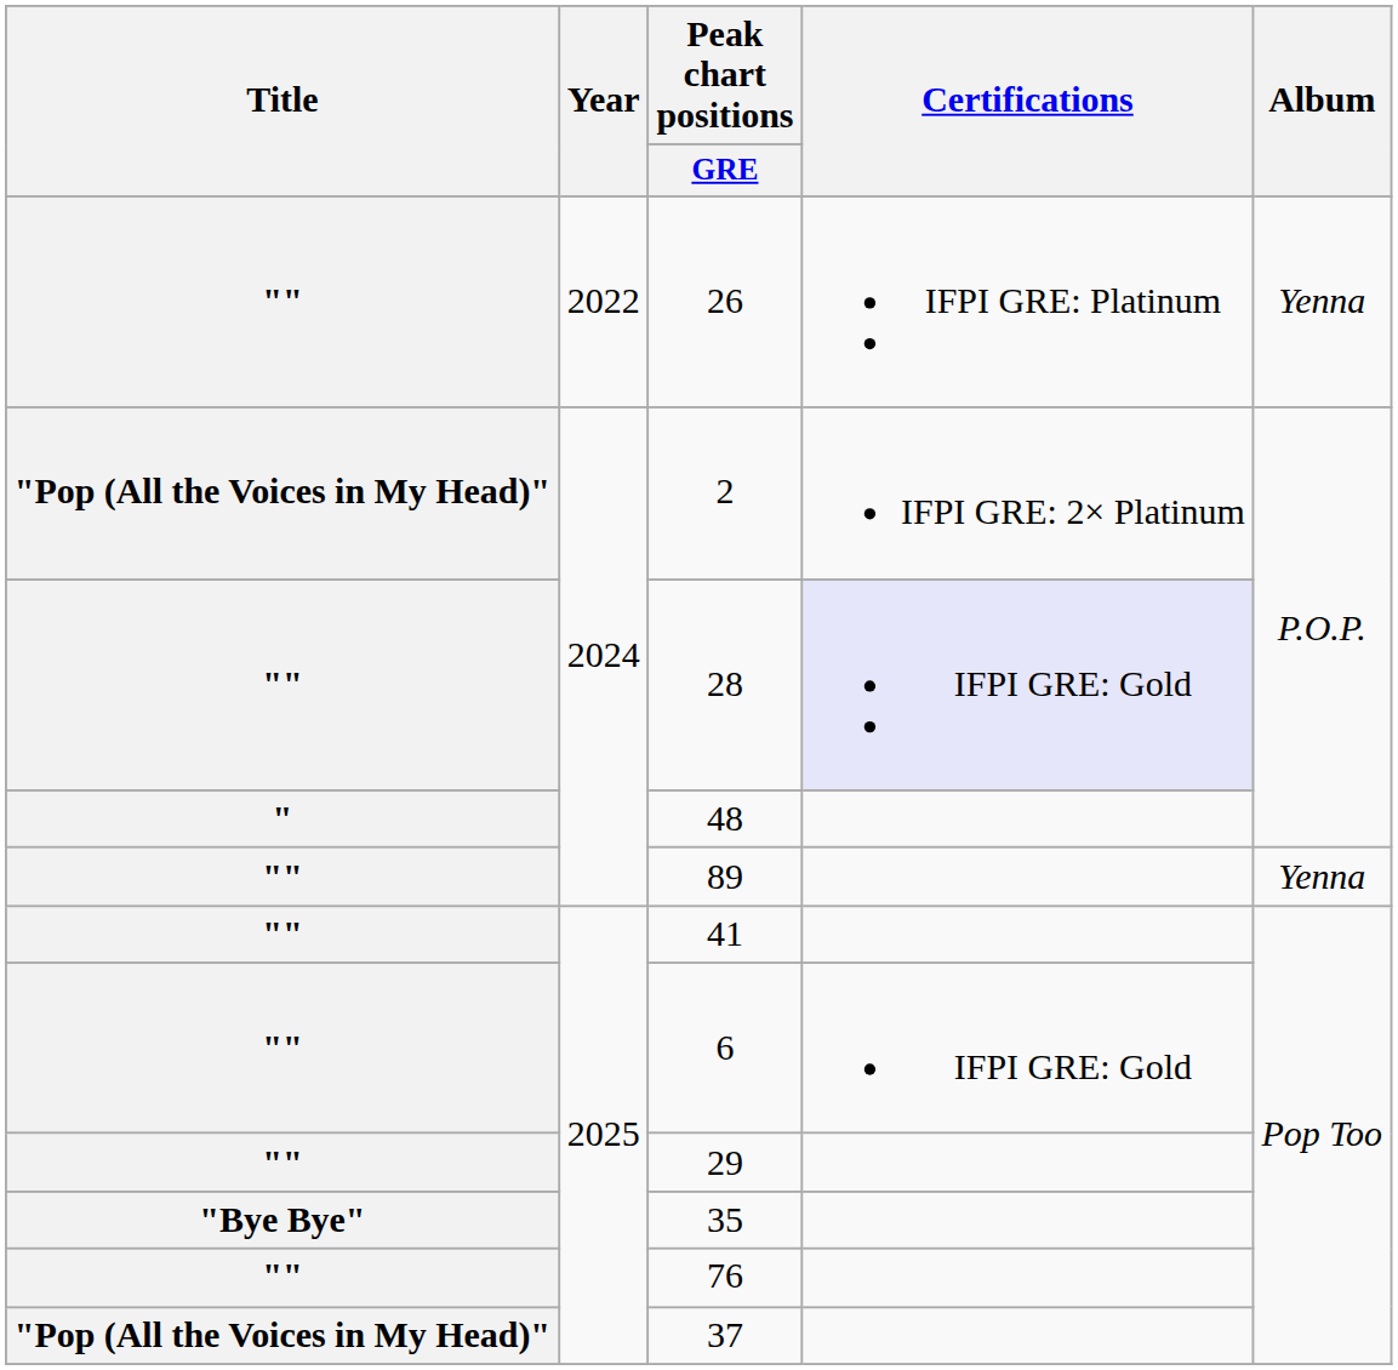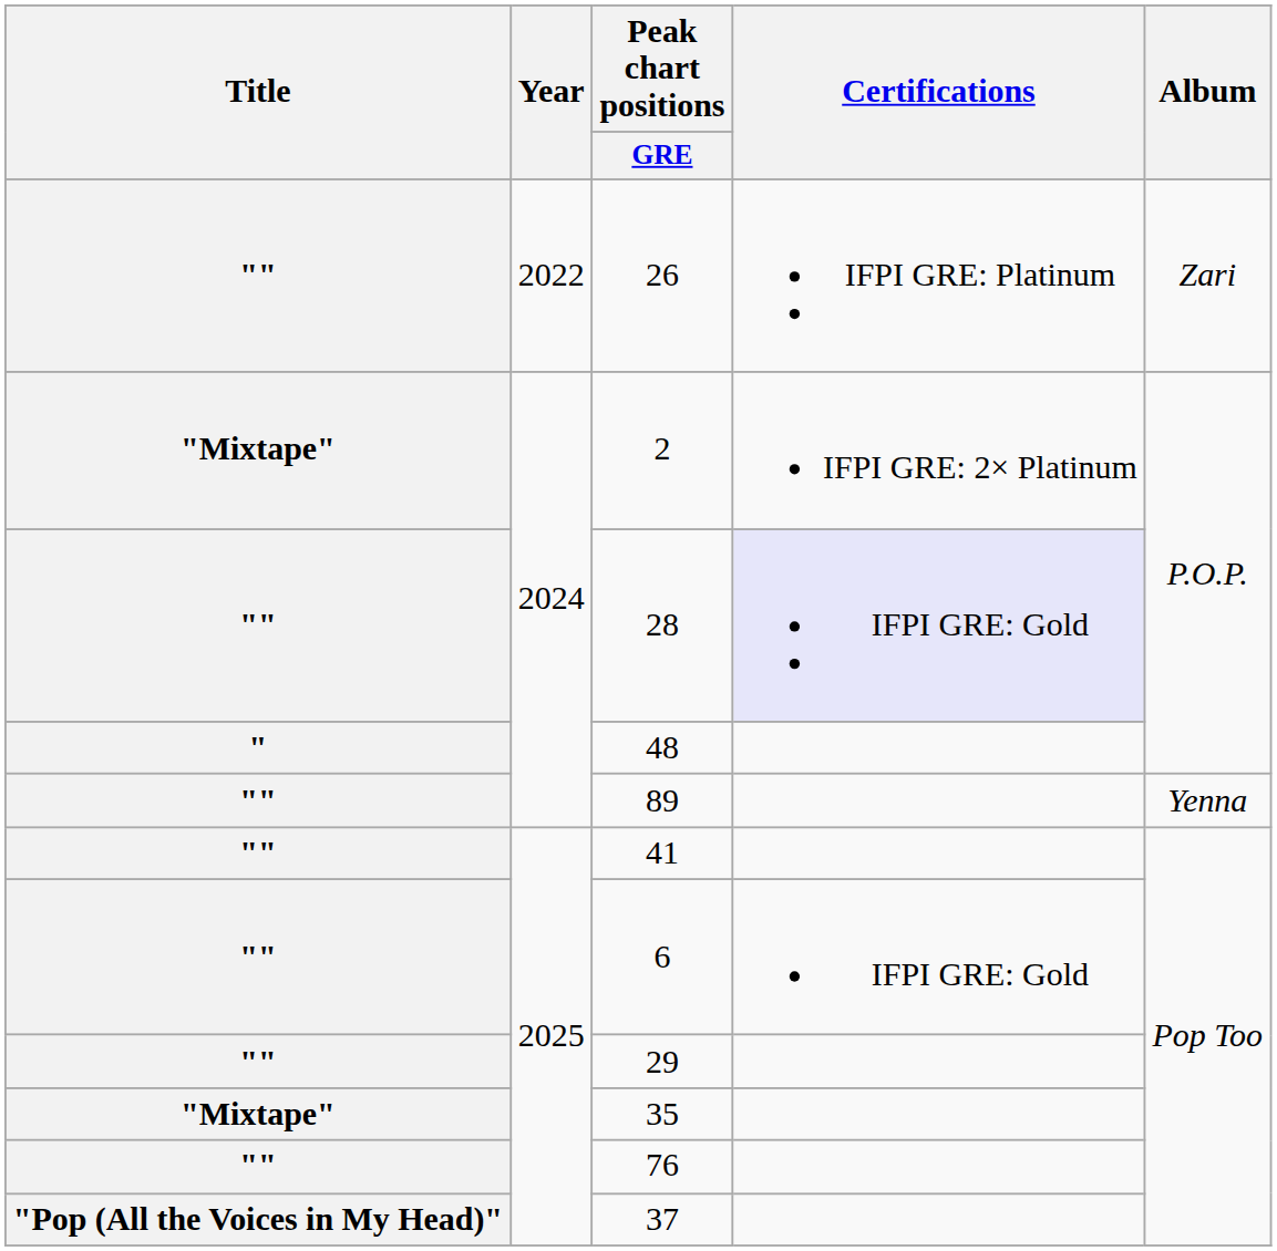26 | Album: Yenna -> Zari
2 | Title: "Pop (All the Voices in My Head)" -> "Mixtape"
35 | Title: "Bye Bye" -> "Mixtape"
